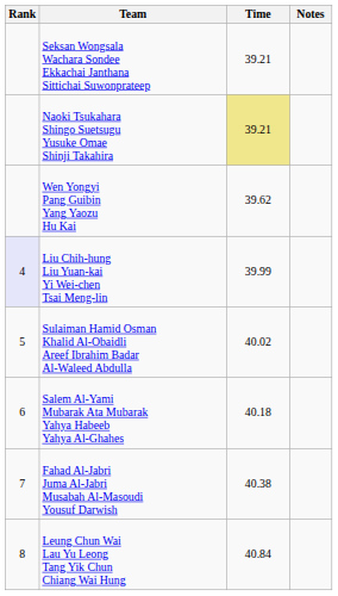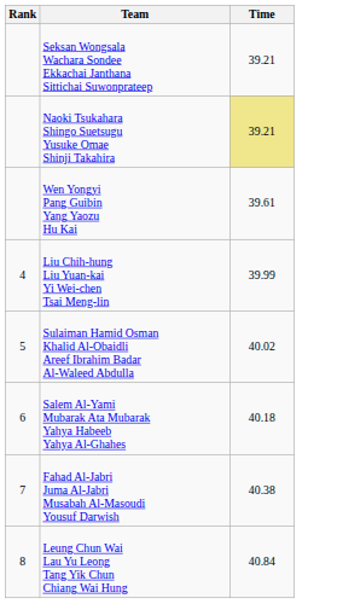- column: Notes
Wen Yongyi Pang Guibin Yang Yaozu Hu Kai | Time: 39.62 -> 39.61
Liu Chih-hung Liu Yuan-kai Yi Wei-chen Tsai Meng-lin | Rank: lavender background -> no background
